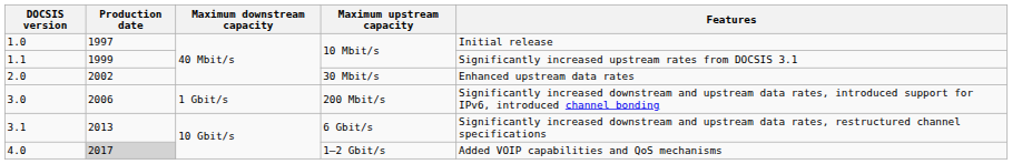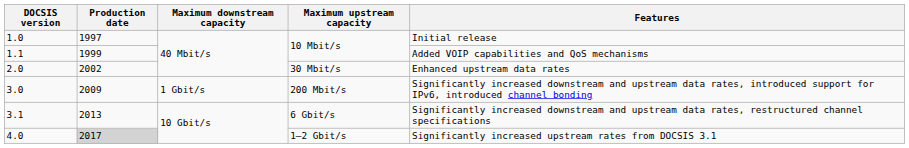1.1 | Features: Significantly increased upstream rates from DOCSIS 3.1 -> Added VOIP capabilities and QoS mechanisms
3.0 | Production date: 2006 -> 2009
4.0 | Features: Added VOIP capabilities and QoS mechanisms -> Significantly increased upstream rates from DOCSIS 3.1
